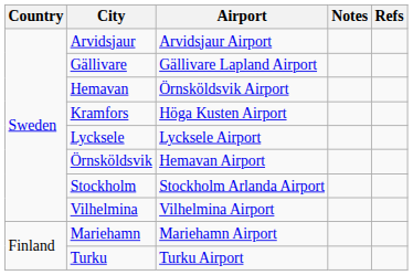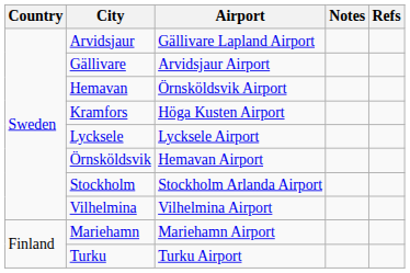Arvidsjaur | Airport: Arvidsjaur Airport -> Gällivare Lapland Airport
Gällivare | Airport: Gällivare Lapland Airport -> Arvidsjaur Airport
